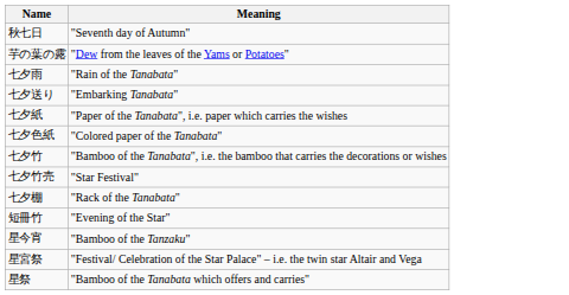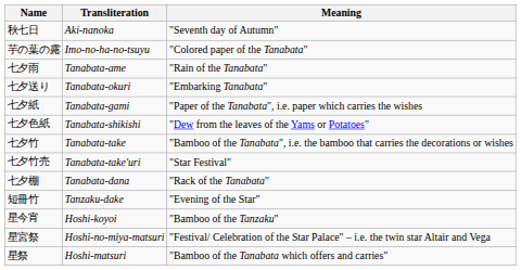+ column: Transliteration | Aki-nanoka | Imo-no-ha-no-tsuyu | Tanabata-ame | Tanabata-okuri | Tanabata-gami | Tanabata-shikishi | Tanabata-take | Tanabata-take'uri | Tanabata-dana | Tanzaku-dake | Hoshi-koyoi | Hoshi-no-miya-matsuri | Hoshi-matsuri
芋の葉の露 | Meaning: "Dew from the leaves of the Yams or Potatoes" -> "Colored paper of the Tanabata"
七夕色紙 | Meaning: "Colored paper of the Tanabata" -> "Dew from the leaves of the Yams or Potatoes"
